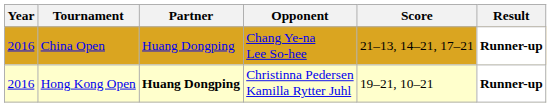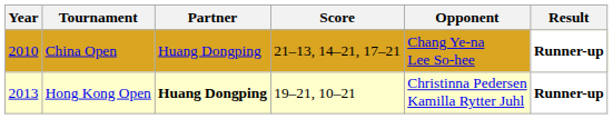columns swapped: Opponent <-> Score
China Open | Year: 2016 -> 2010
Hong Kong Open | Year: 2016 -> 2013
